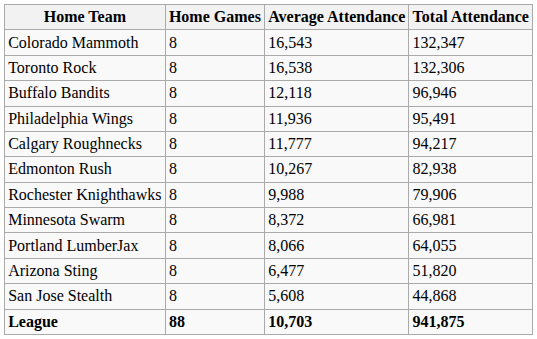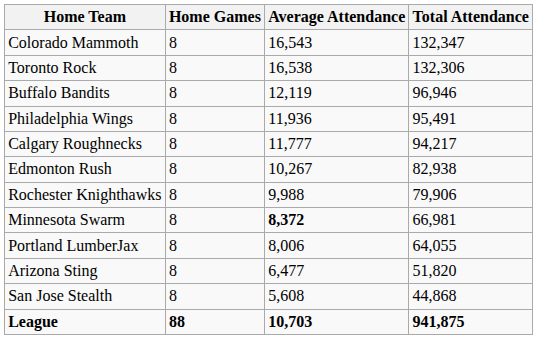Buffalo Bandits | Average Attendance: 12,118 -> 12,119
Minnesota Swarm | Average Attendance: normal -> bold
Portland LumberJax | Average Attendance: 8,066 -> 8,006
